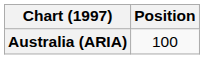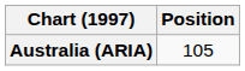Australia (ARIA) | Position: 100 -> 105
